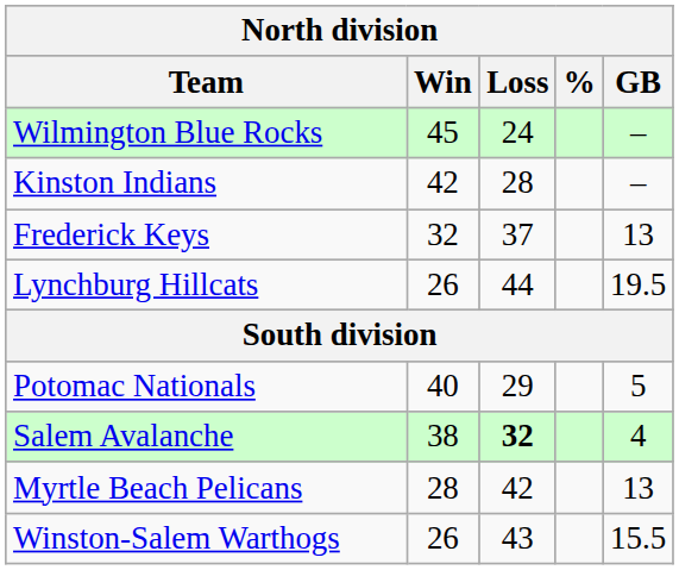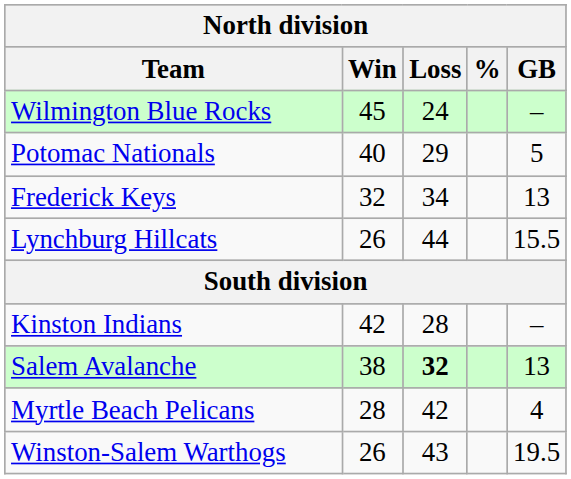rows swapped: Potomac Nationals <-> Kinston Indians
Frederick Keys | Loss: 37 -> 34
Lynchburg Hillcats | GB: 19.5 -> 15.5
Salem Avalanche | GB: 4 -> 13
Myrtle Beach Pelicans | GB: 13 -> 4
Winston-Salem Warthogs | GB: 15.5 -> 19.5
